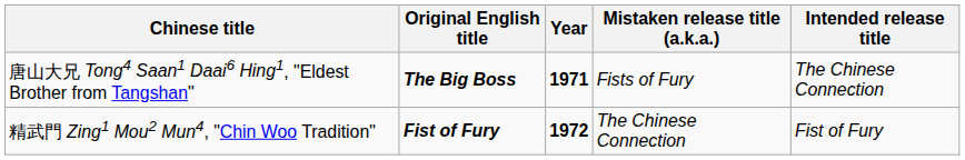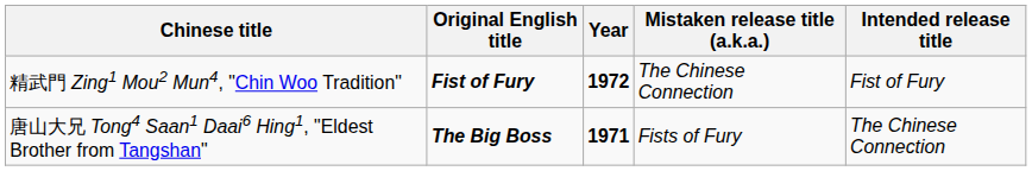rows swapped: 唐山大兄 Tong4 Saan1 Daai6 Hing1, "Eldest Brother from Tangshan" <-> 精武門 Zing1 Mou2 Mun4, "Chin Woo Tradition"
